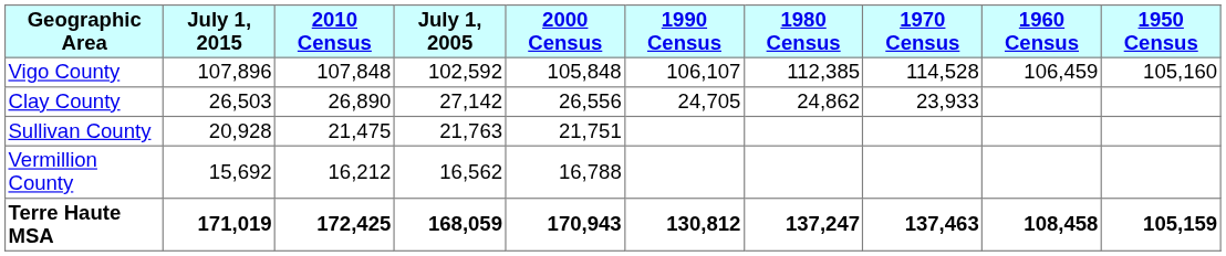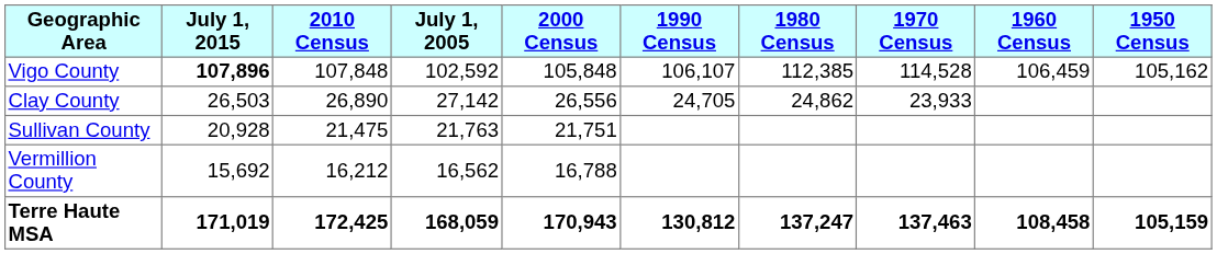Vigo County | July 1, 2015: normal -> bold
Vigo County | 1950 Census: 105,160 -> 105,162
